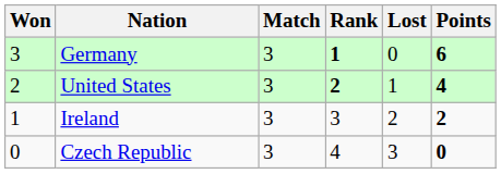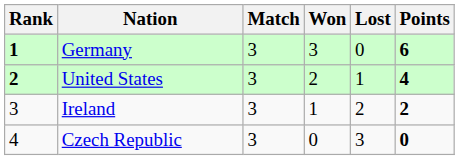columns swapped: Rank <-> Won
